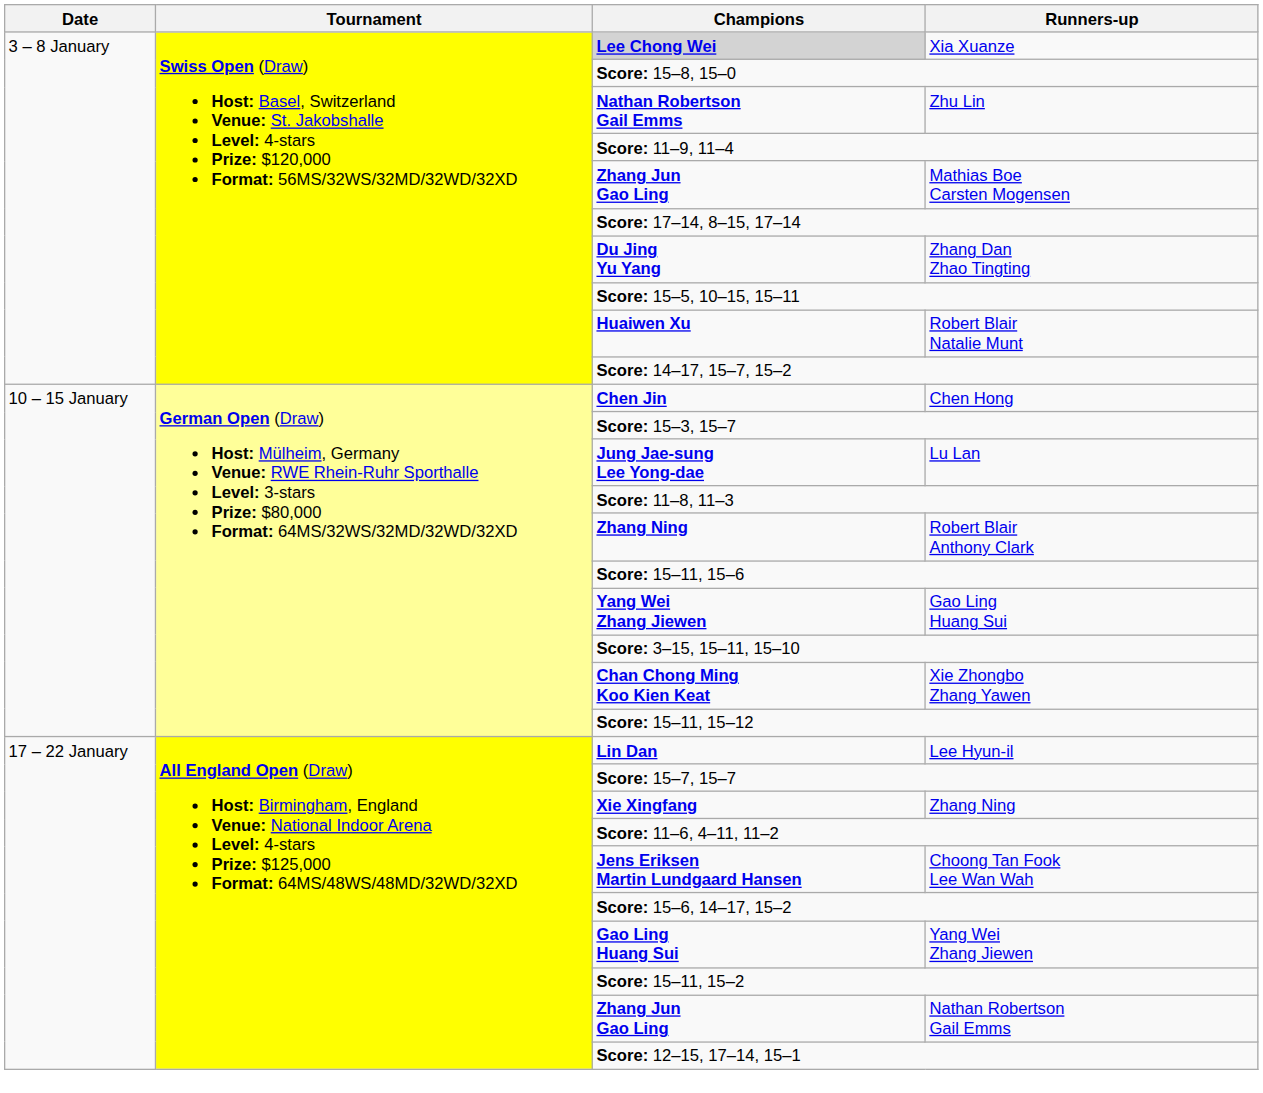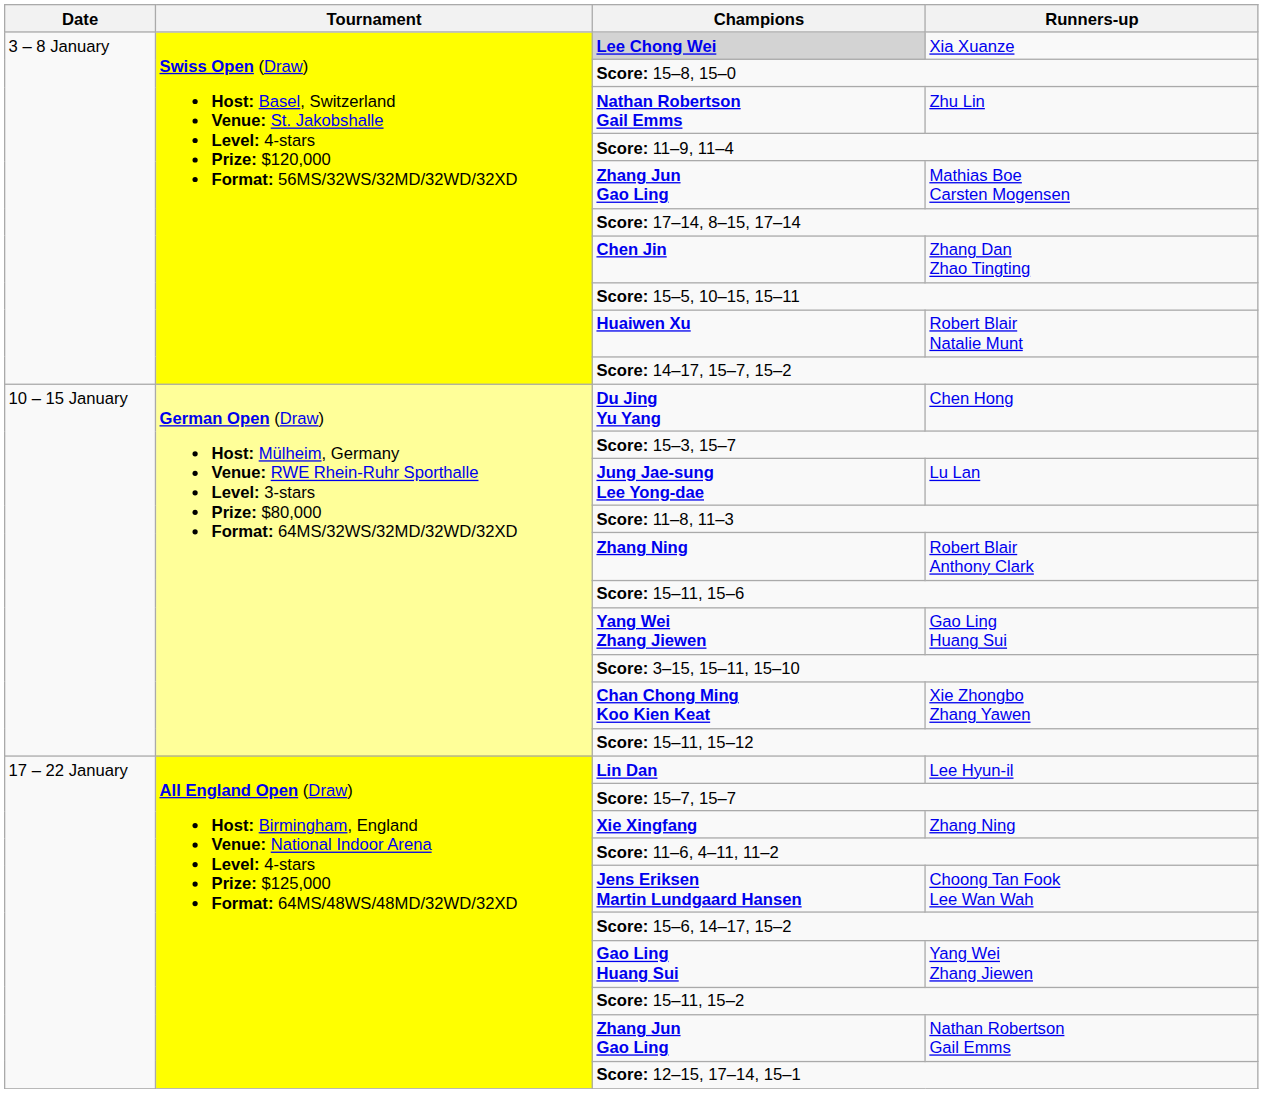Zhang Dan Zhao Tingting | Champions: Du Jing Yu Yang -> Chen Jin
Chen Hong | Champions: Chen Jin -> Du Jing Yu Yang
